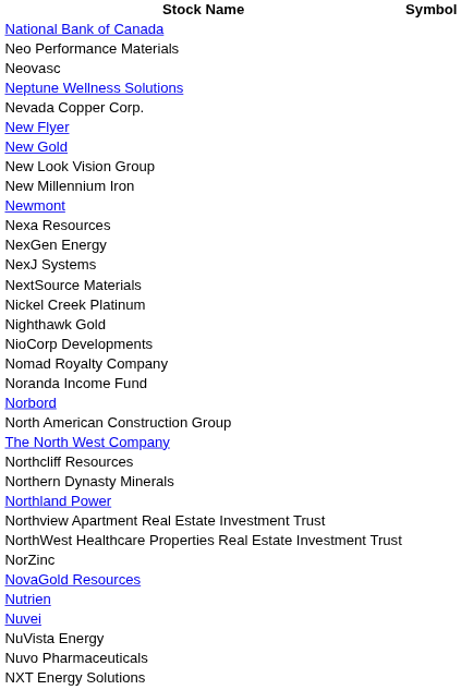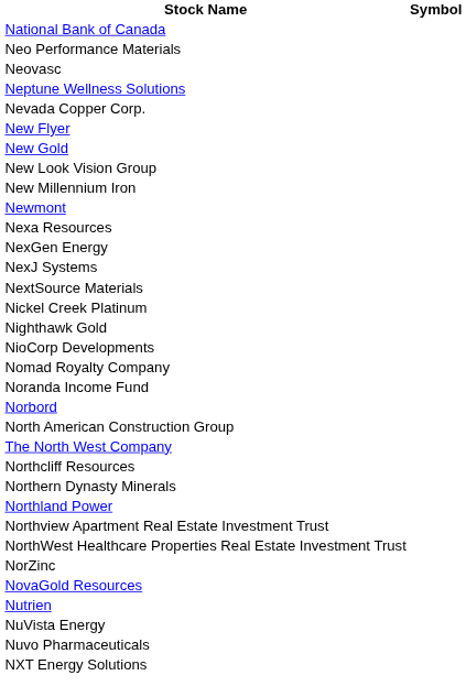- row: Nuvei
